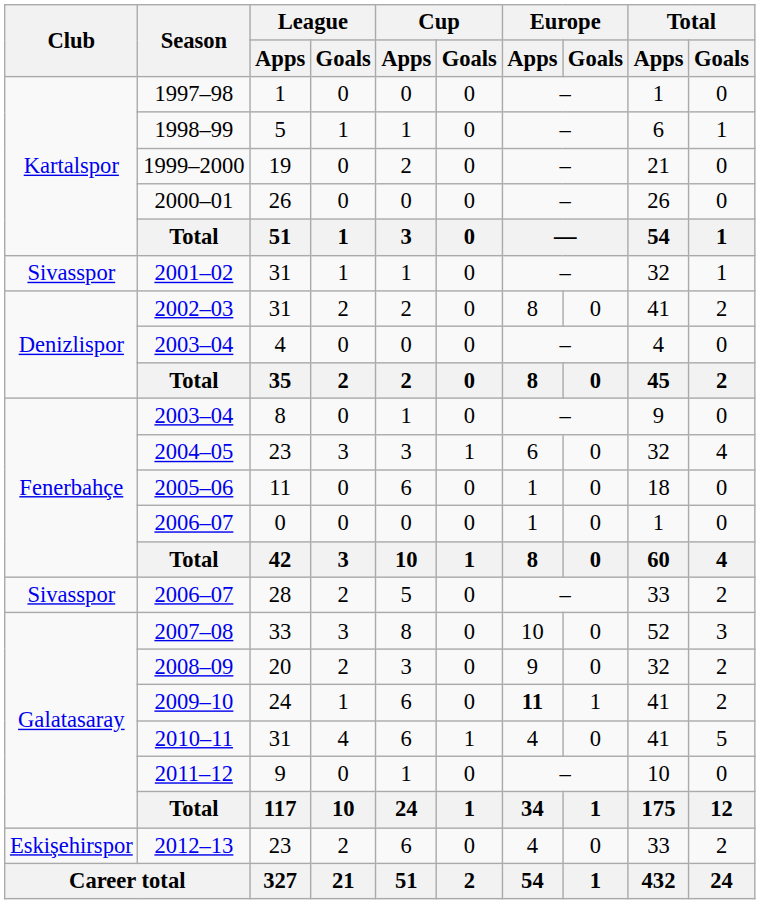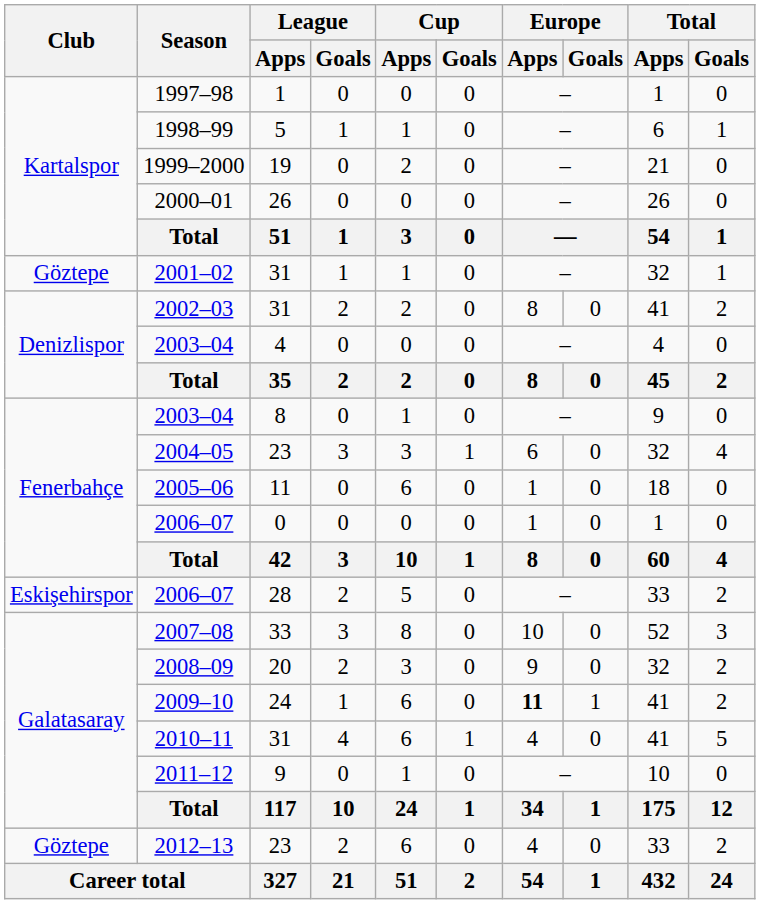2001–02 | Club: Sivasspor -> Göztepe
2006–07 / 28 | Club: Sivasspor -> Eskişehirspor
2012–13 | Club: Eskişehirspor -> Göztepe
